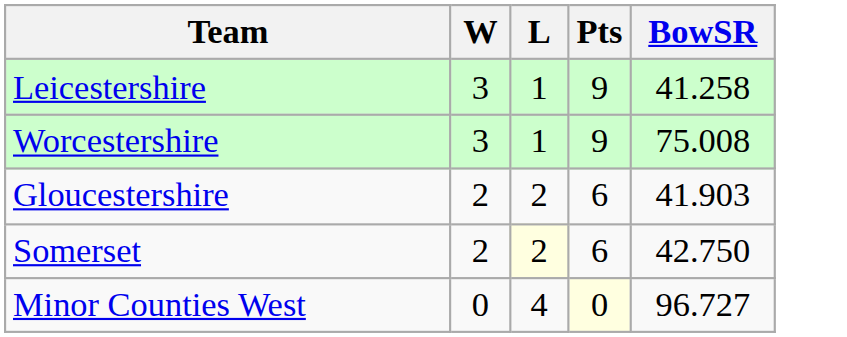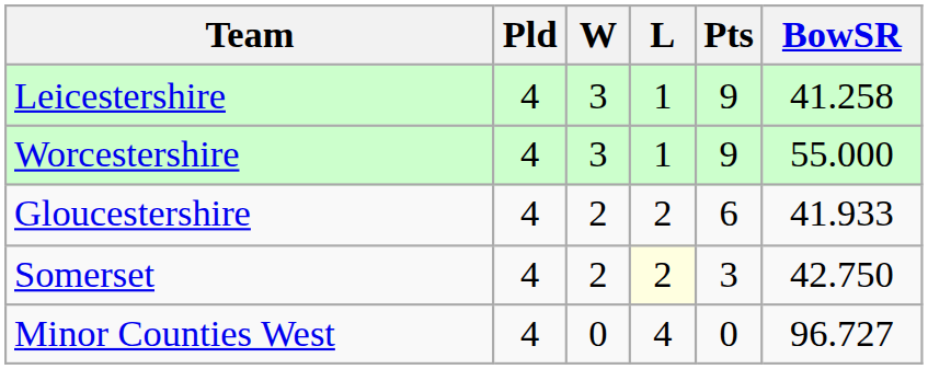+ column: Pld | 4 | 4 | 4 | 4 | 4
Worcestershire | BowSR: 75.008 -> 55.000
Gloucestershire | BowSR: 41.903 -> 41.933
Somerset | Pts: 6 -> 3
Minor Counties West | Pts: lightyellow background -> no background
